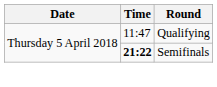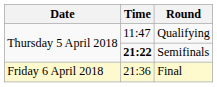+ row: Friday 6 April 2018 | 21:36 | Final
